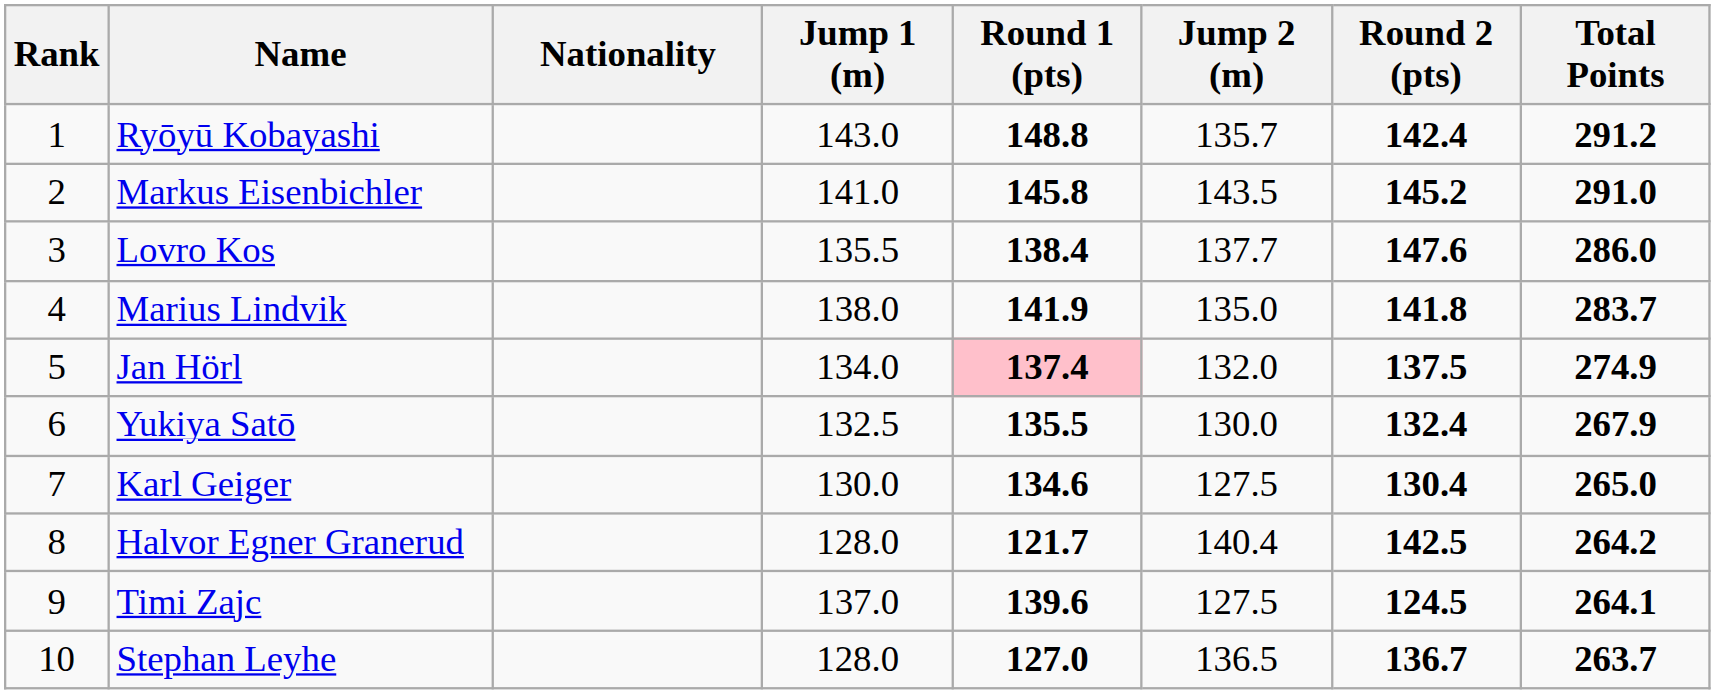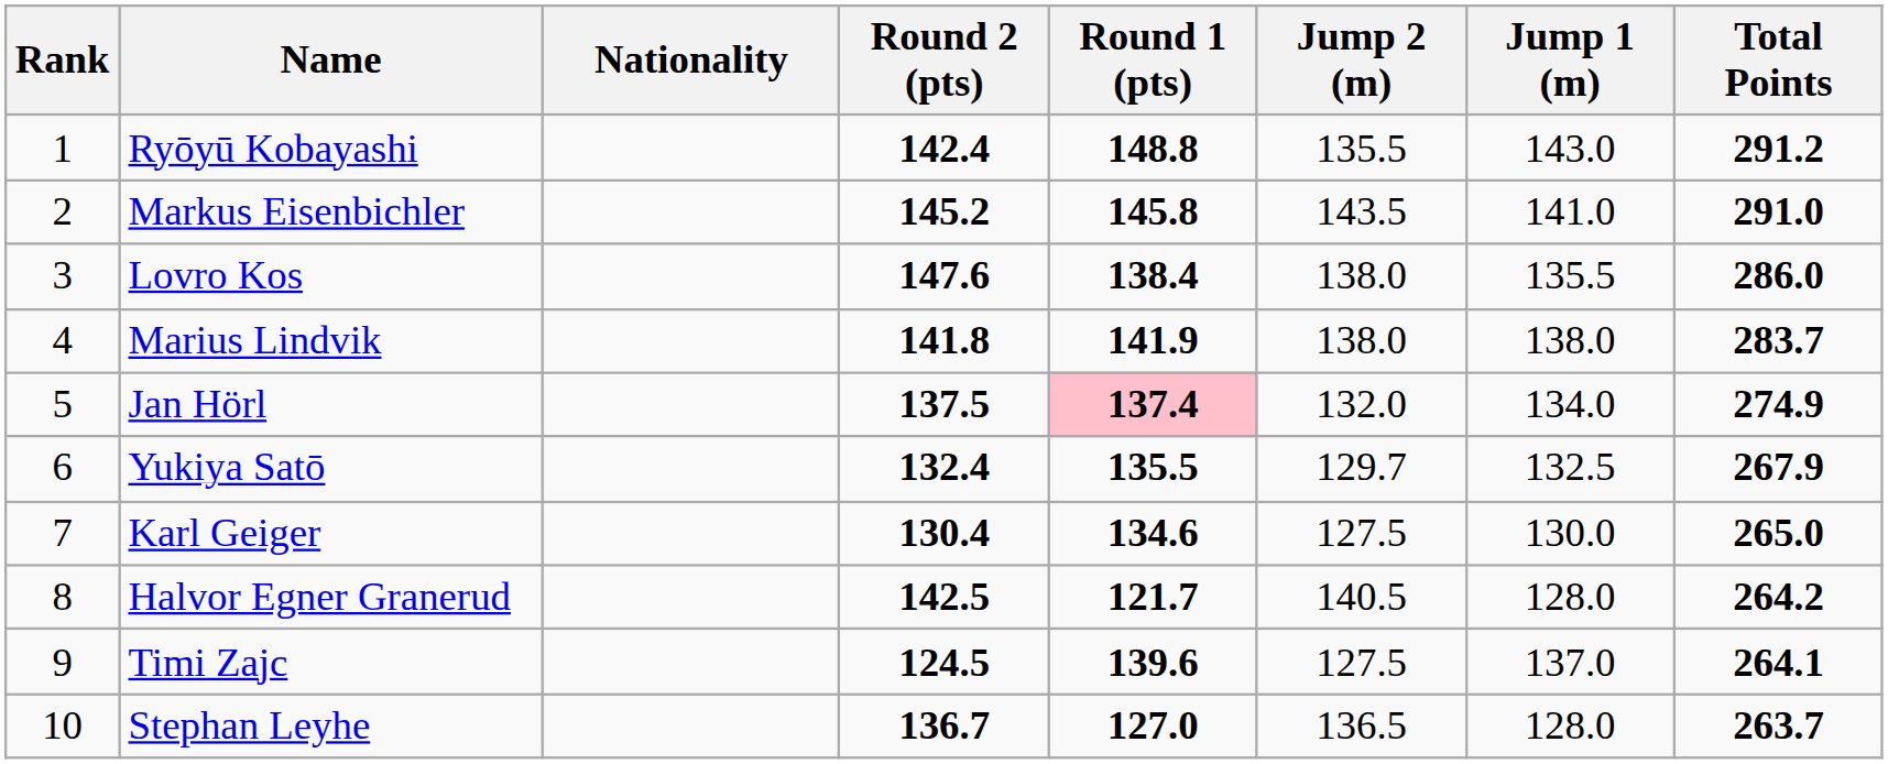columns swapped: Jump 1 (m) <-> Round 2 (pts)
Ryōyū Kobayashi | Jump 2 (m): 135.7 -> 135.5
Lovro Kos | Jump 2 (m): 137.7 -> 138.0
Marius Lindvik | Jump 2 (m): 135.0 -> 138.0
Yukiya Satō | Jump 2 (m): 130.0 -> 129.7
Halvor Egner Granerud | Jump 2 (m): 140.4 -> 140.5
